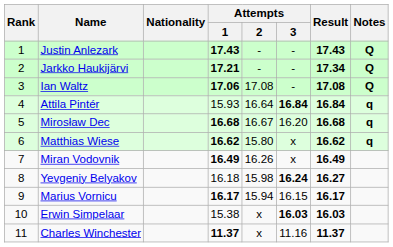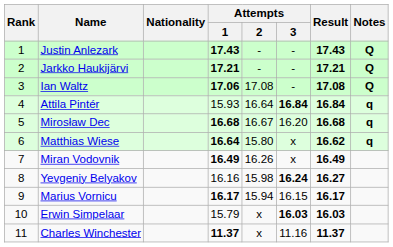Jarkko Haukijärvi | Result: 17.34 -> 17.21
Matthias Wiese | Attempts / 1: 16.62 -> 16.64
Yevgeniy Belyakov | Attempts / 1: 16.18 -> 16.16
Erwin Simpelaar | Attempts / 1: 15.38 -> 15.79
